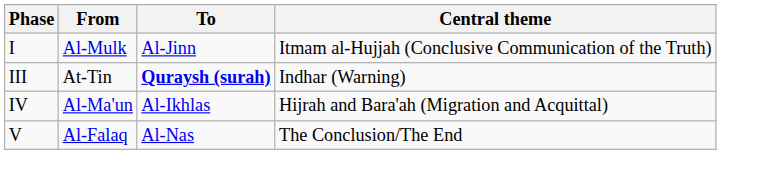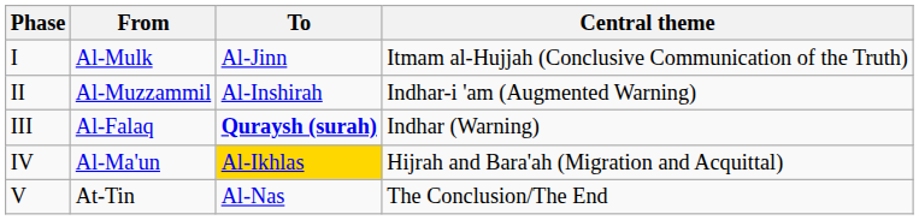+ row: II | Al-Muzzammil | Al-Inshirah | Indhar-i 'am (Augmented Warning)
III | From: At-Tin -> Al-Falaq
IV | To: no background -> gold background
V | From: Al-Falaq -> At-Tin
